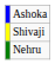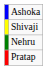+ row: Pratap
